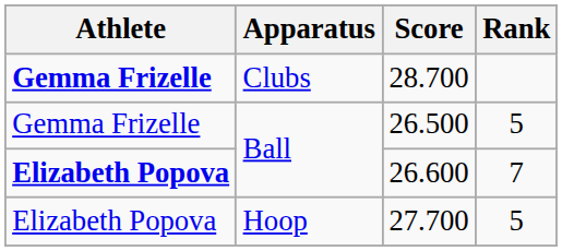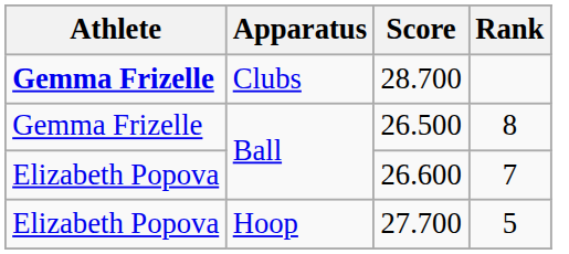26.500 | Rank: 5 -> 8
26.600 | Athlete: bold -> normal
